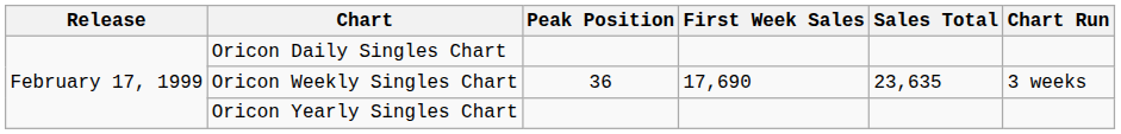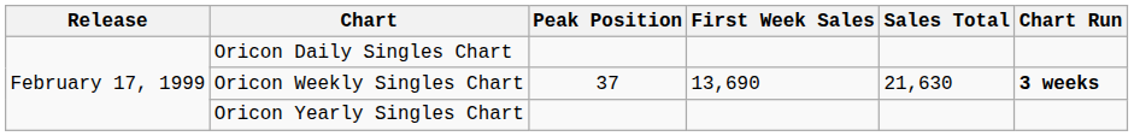Oricon Weekly Singles Chart | Peak Position: 36 -> 37
Oricon Weekly Singles Chart | First Week Sales: 17,690 -> 13,690
Oricon Weekly Singles Chart | Sales Total: 23,635 -> 21,630
Oricon Weekly Singles Chart | Chart Run: normal -> bold
